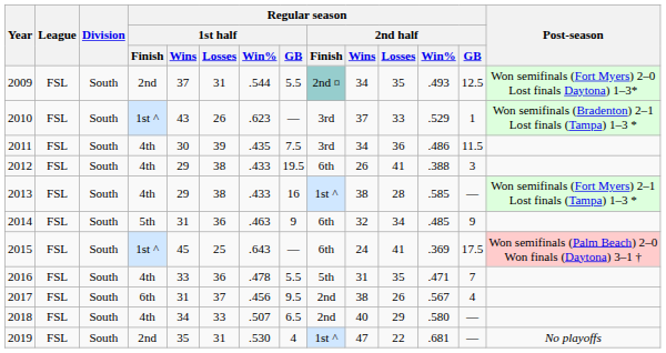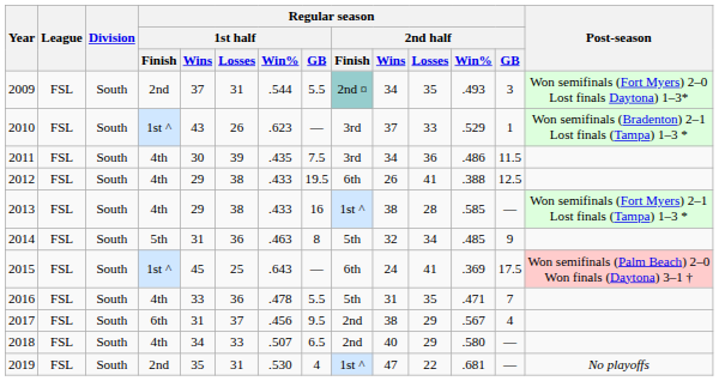2009 | Regular season / 2nd half / GB: 12.5 -> 3
2012 | Regular season / 2nd half / GB: 3 -> 12.5
2014 | Regular season / 1st half / GB: 9 -> 8
2014 | Regular season / 2nd half / Finish: 6th -> 5th
2017 | Regular season / 2nd half / Losses: 26 -> 29
